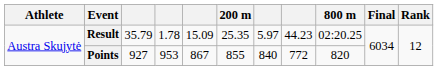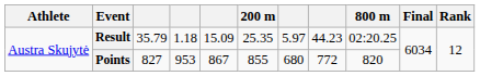Result | column 4: 1.78 -> 1.18
Points | column 3: 927 -> 827
Points | column 7: 840 -> 680
